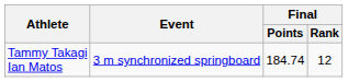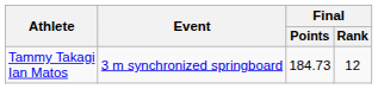Tammy Takagi Ian Matos | Final / Points: 184.74 -> 184.73
